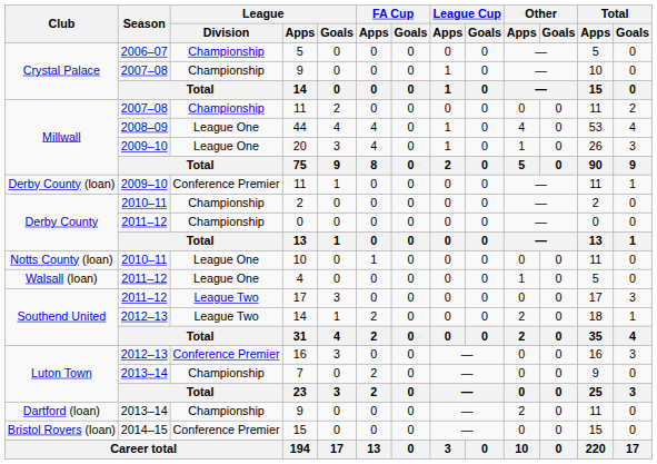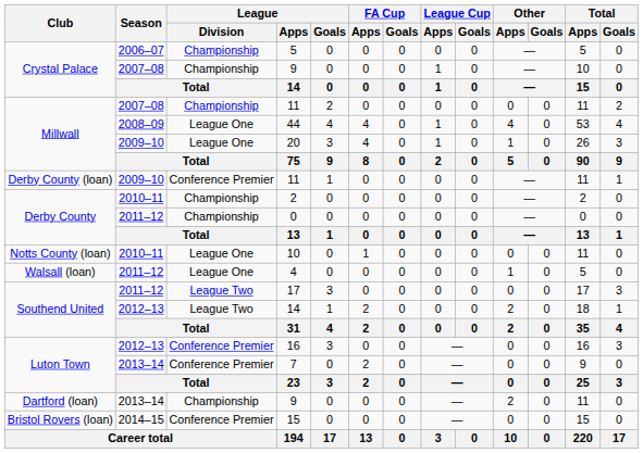7 | League / Division: Championship -> Conference Premier
